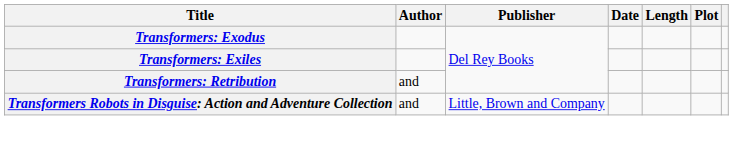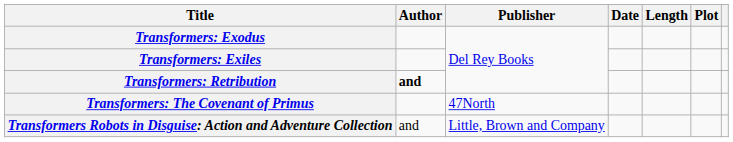Transformers: Retribution | Author: normal -> bold
+ row: Transformers: The Covenant of Primus | 47North
